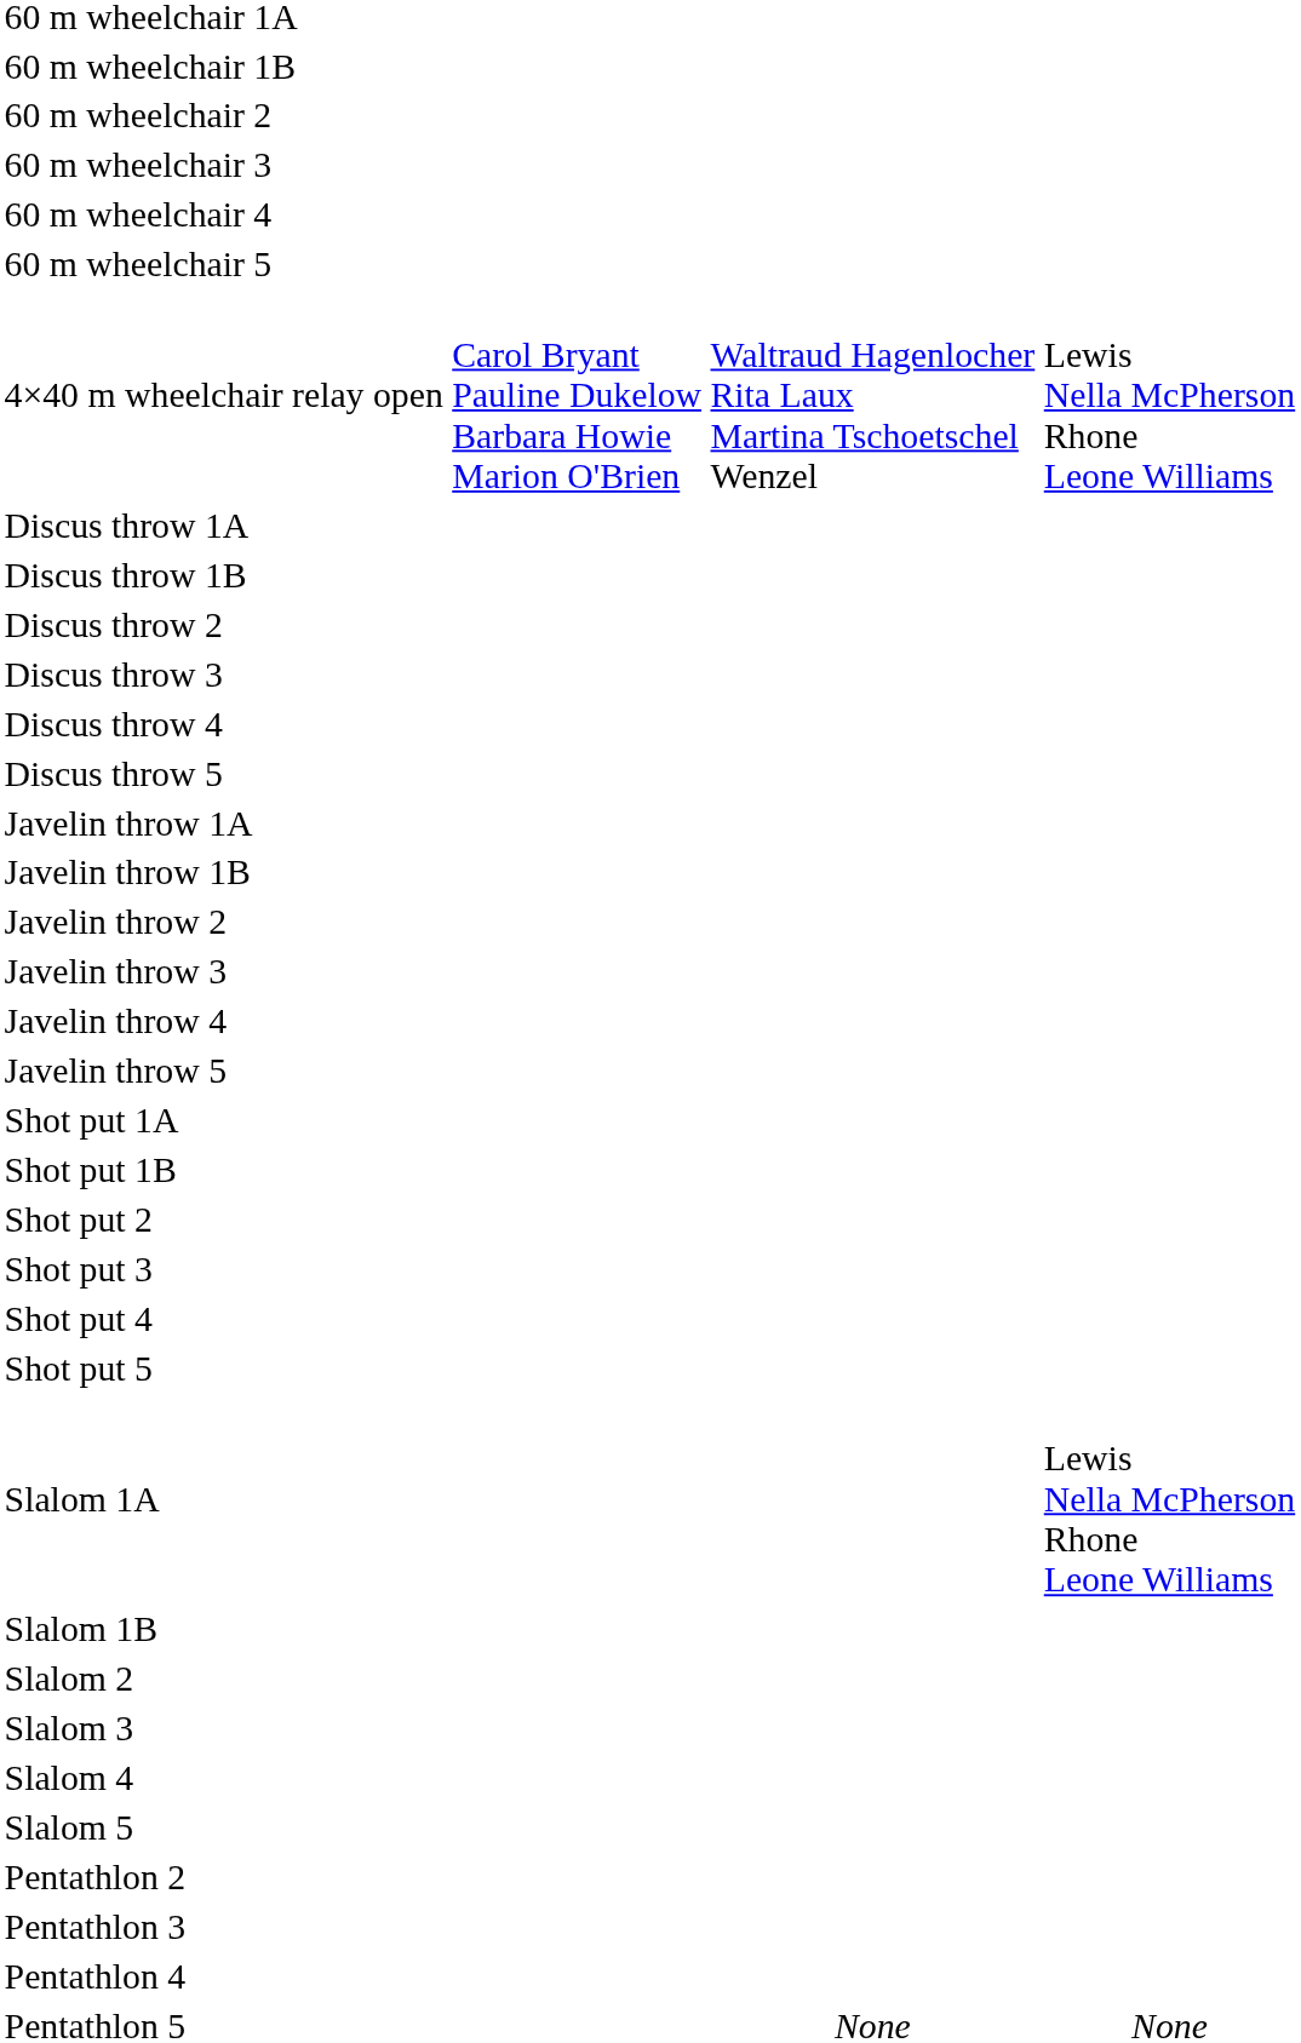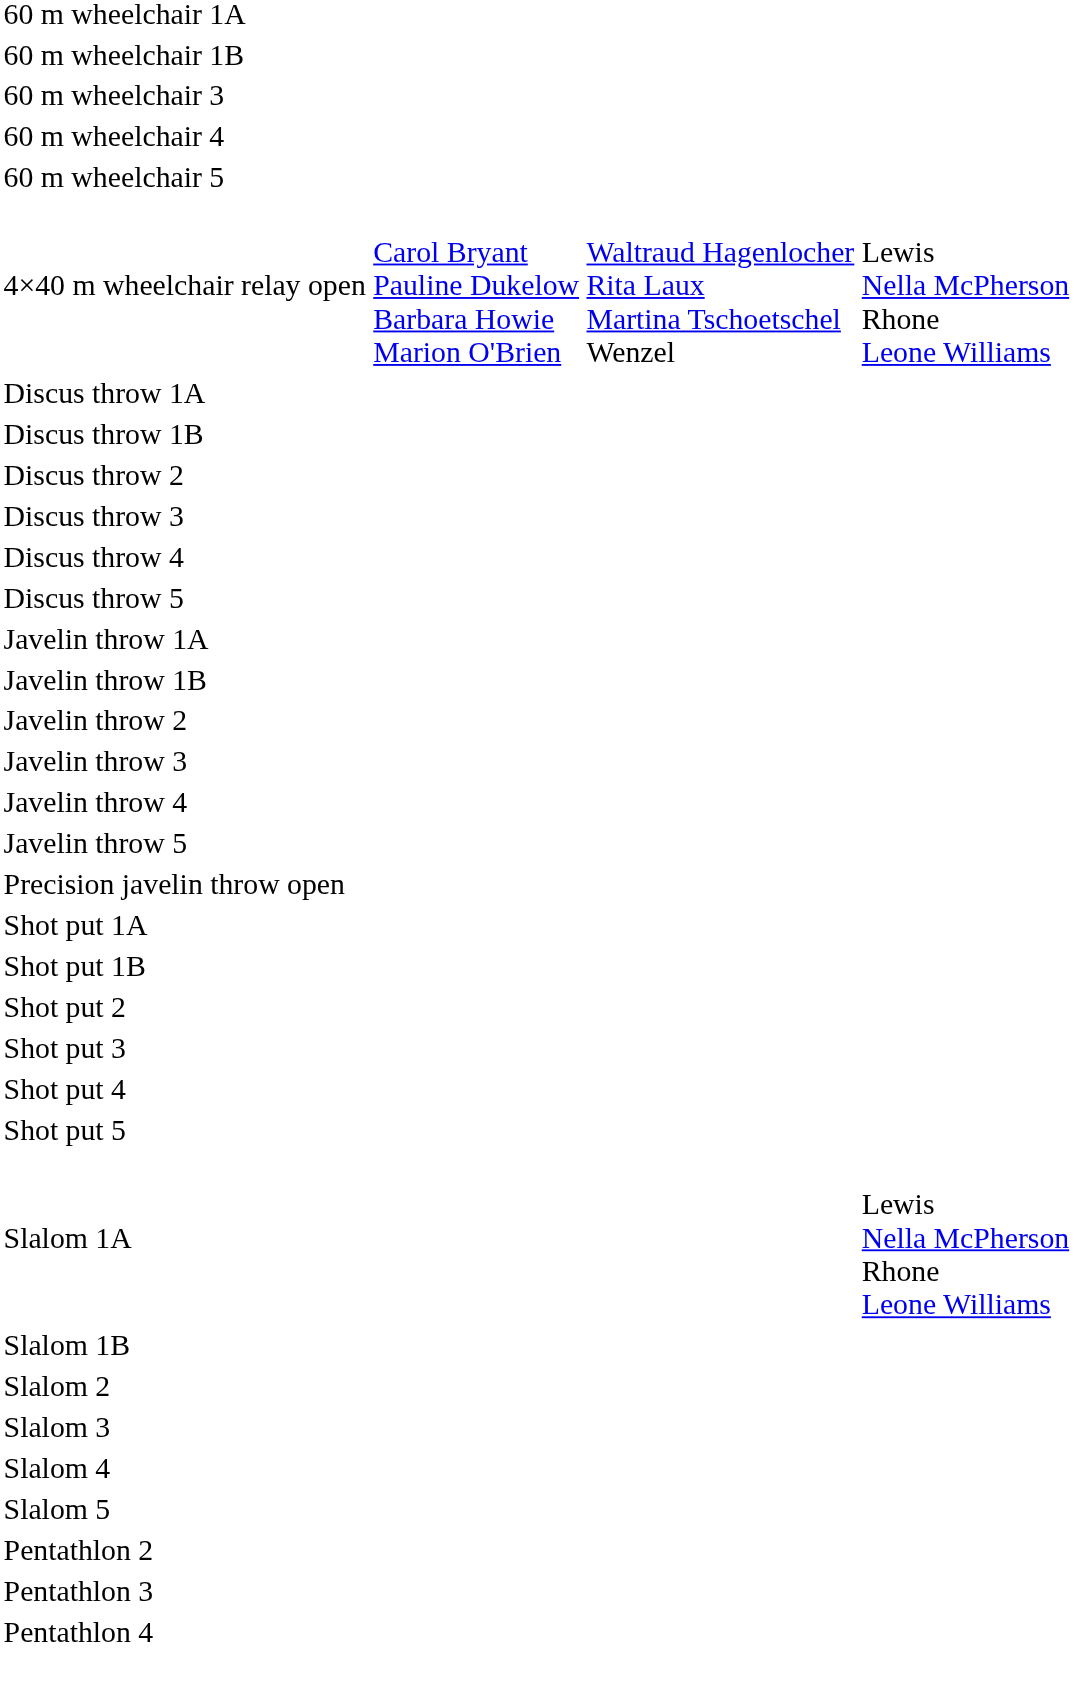- row: 60 m wheelchair 2
+ row: Precision javelin throw open
- row: Pentathlon 5 | None | None
